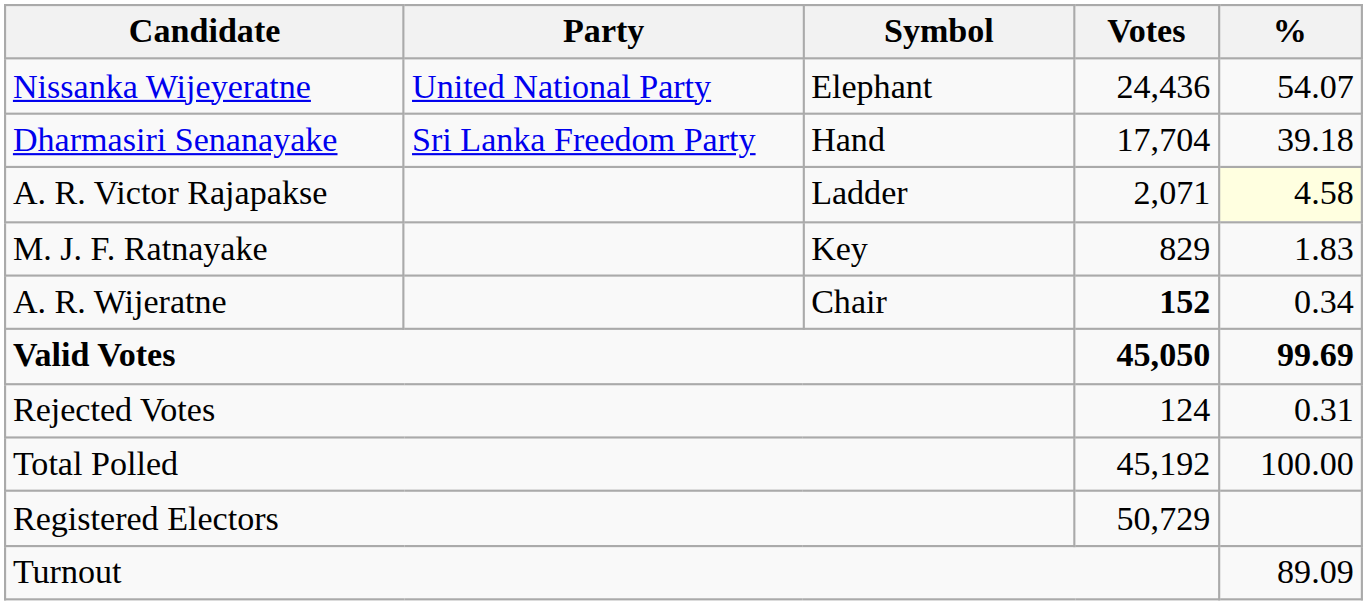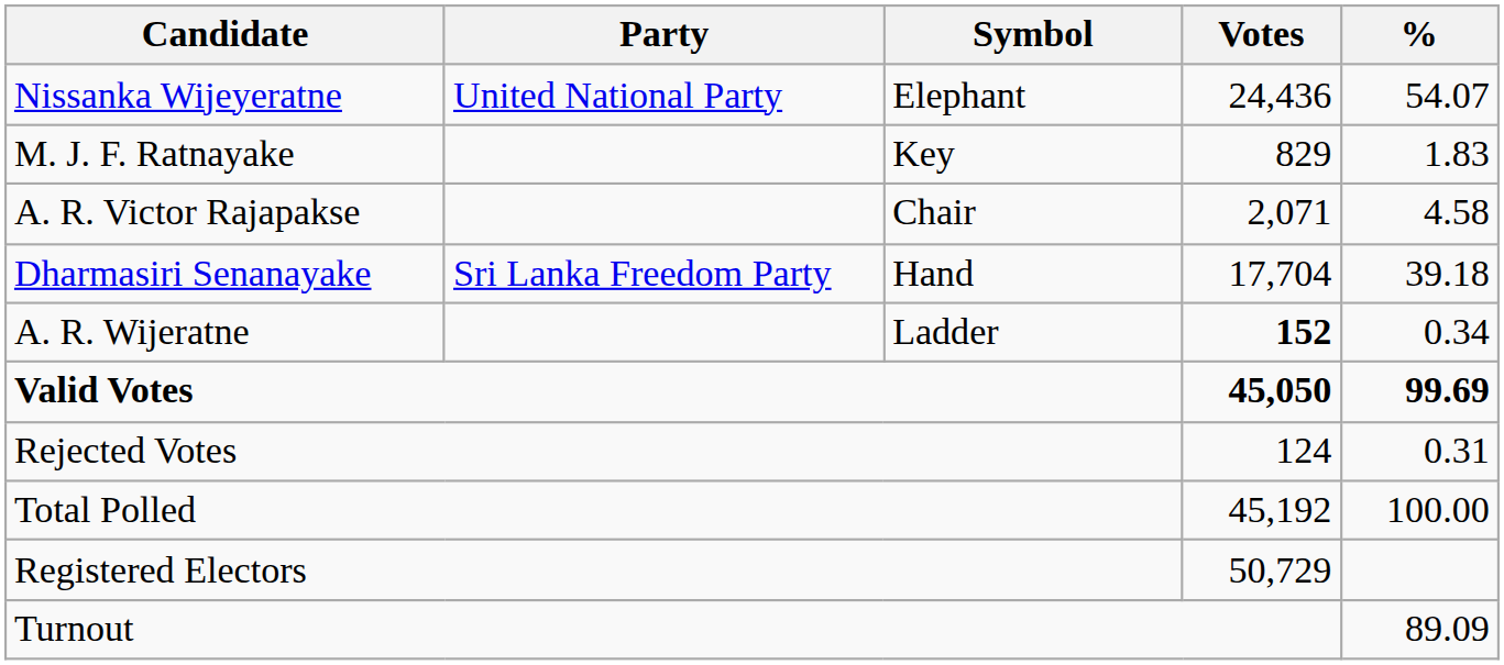rows swapped: Dharmasiri Senanayake <-> M. J. F. Ratnayake
A. R. Victor Rajapakse | Symbol: Ladder -> Chair
A. R. Victor Rajapakse | %: lightyellow background -> no background
A. R. Wijeratne | Symbol: Chair -> Ladder
